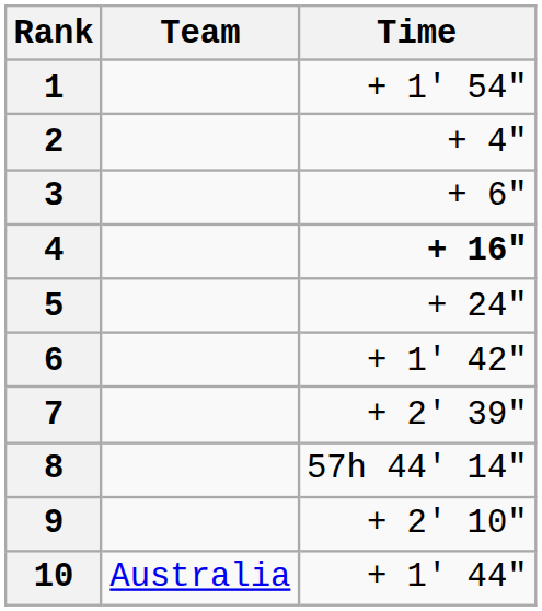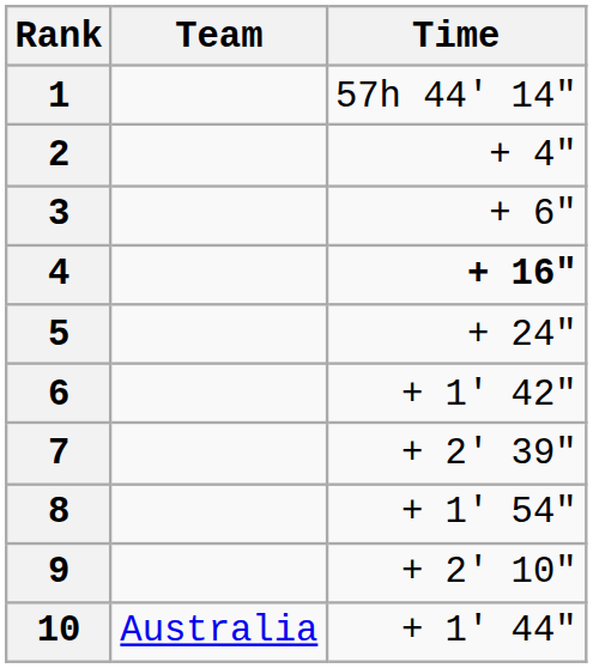1 | Time: + 1' 54" -> 57h 44' 14"
8 | Time: 57h 44' 14" -> + 1' 54"
